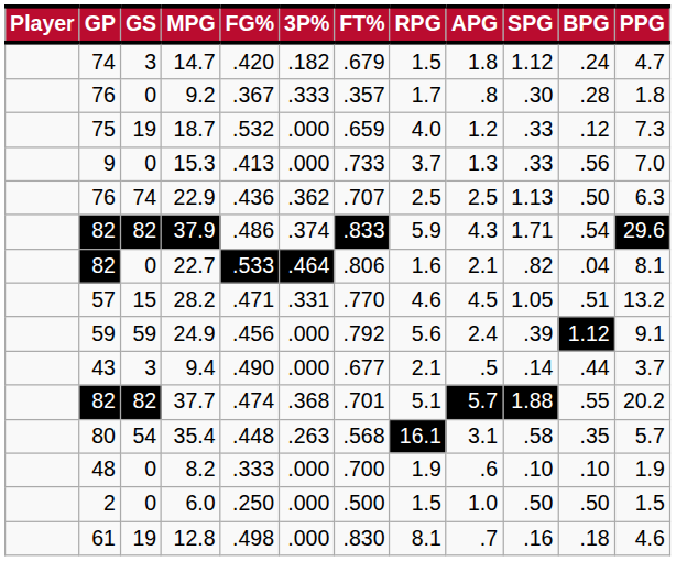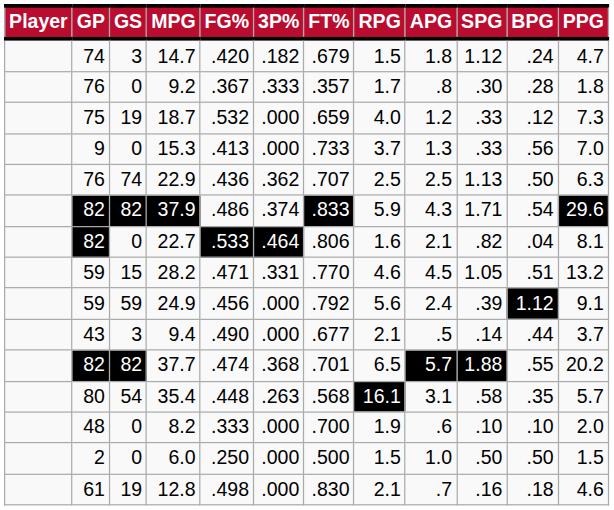28.2 | GP: 57 -> 59
37.7 | RPG: 5.1 -> 6.5
8.2 | PPG: 1.9 -> 2.0
12.8 | RPG: 8.1 -> 2.1
